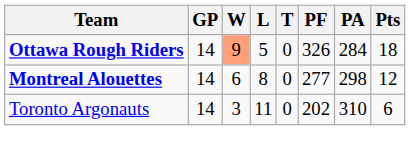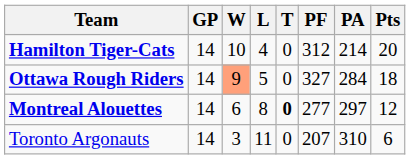+ row: Hamilton Tiger-Cats | 14 | 10 | 4 | 0 | 312 | 214 | 20
Ottawa Rough Riders | PF: 326 -> 327
Montreal Alouettes | T: normal -> bold
Montreal Alouettes | PA: 298 -> 297
Toronto Argonauts | PF: 202 -> 207
